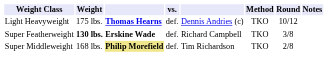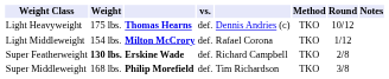+ row: Light Middleweight | 154 lbs. | Milton McCrory | def. | Rafael Corona | TKO | 1/12
Super Featherweight | Round: 3/8 -> 2/8
Super Middleweight | column 3: khaki background -> no background
Super Middleweight | Round: 2/8 -> 3/8
